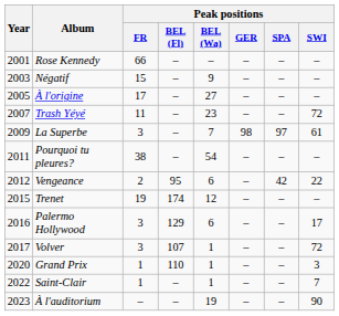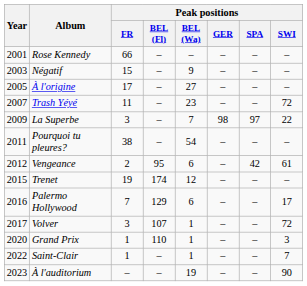La Superbe | Peak positions / SWI: 61 -> 22
Vengeance | Peak positions / SWI: 22 -> 61
Palermo Hollywood | Peak positions / FR: 3 -> 7
